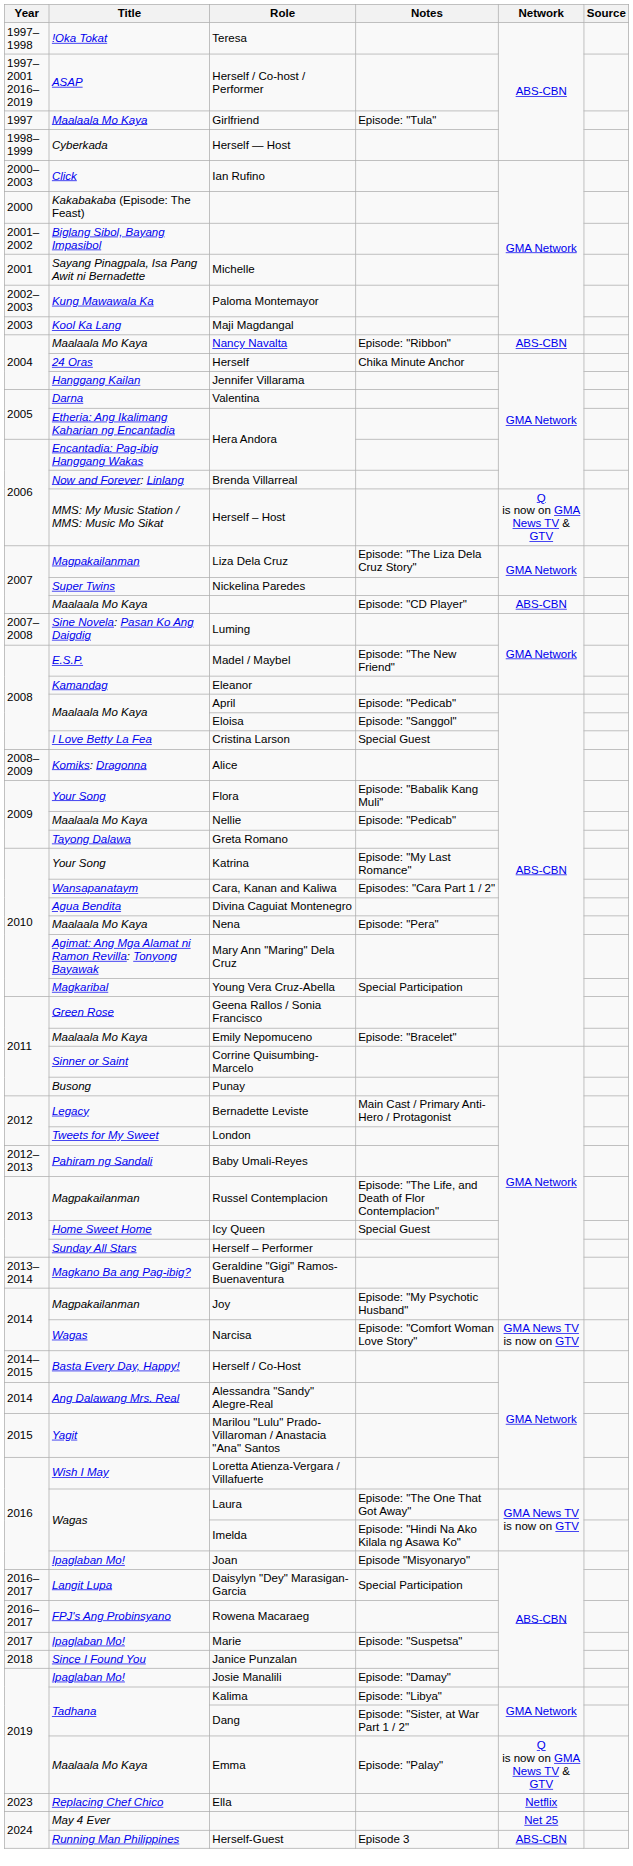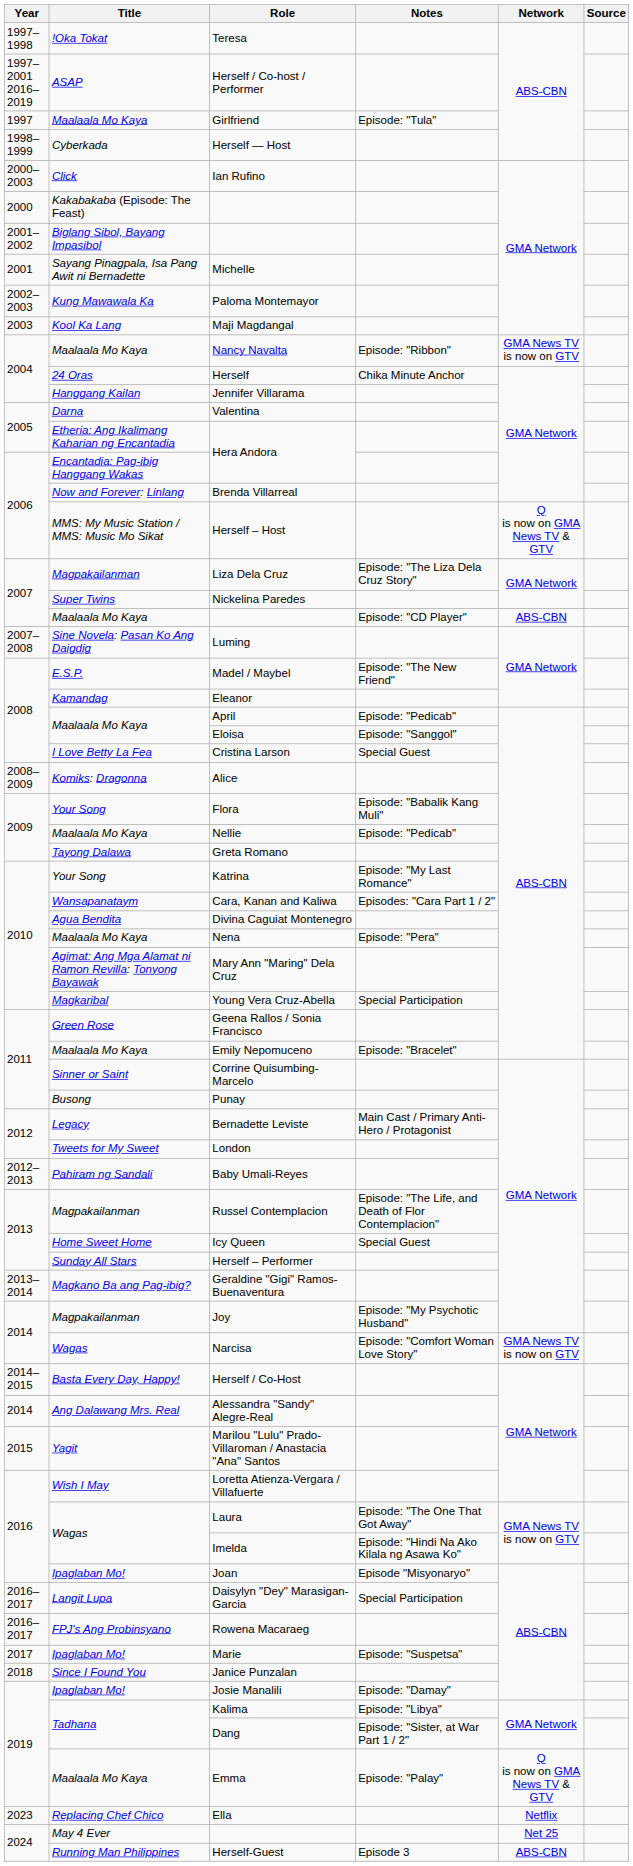Nancy Navalta | Network: ABS-CBN -> GMA News TV is now on GTV
